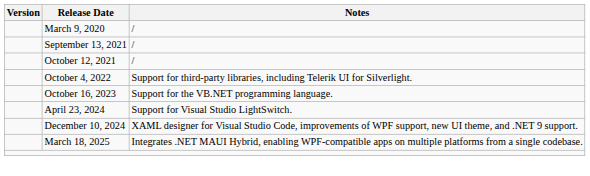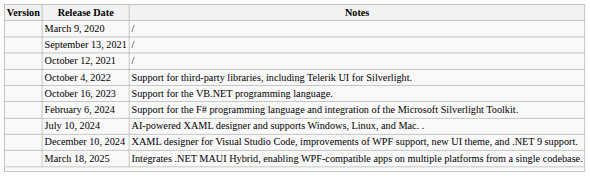+ row: February 6, 2024 | Support for the F# programming language and integration of the Microsoft Silverlight Toolkit.
- row: April 23, 2024 | Support for Visual Studio LightSwitch.
+ row: July 10, 2024 | AI-powered XAML designer and supports Windows, Linux, and Mac. .
